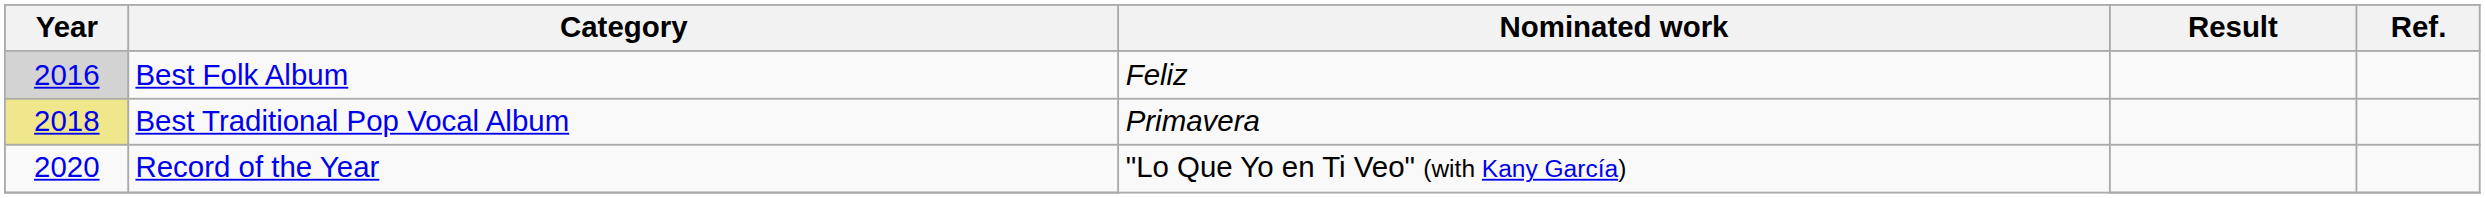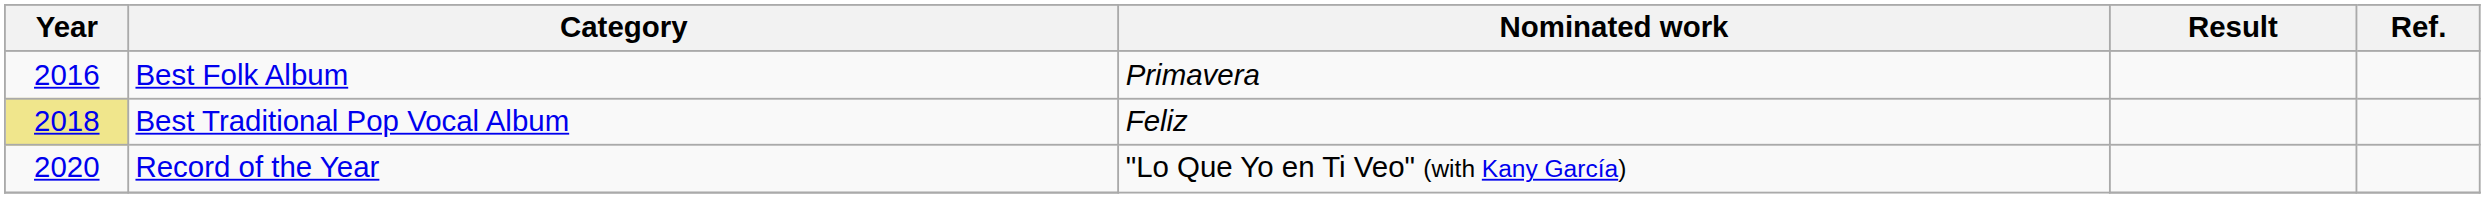Best Folk Album | Year: lightgrey background -> no background
Best Folk Album | Nominated work: Feliz -> Primavera
Best Traditional Pop Vocal Album | Nominated work: Primavera -> Feliz
